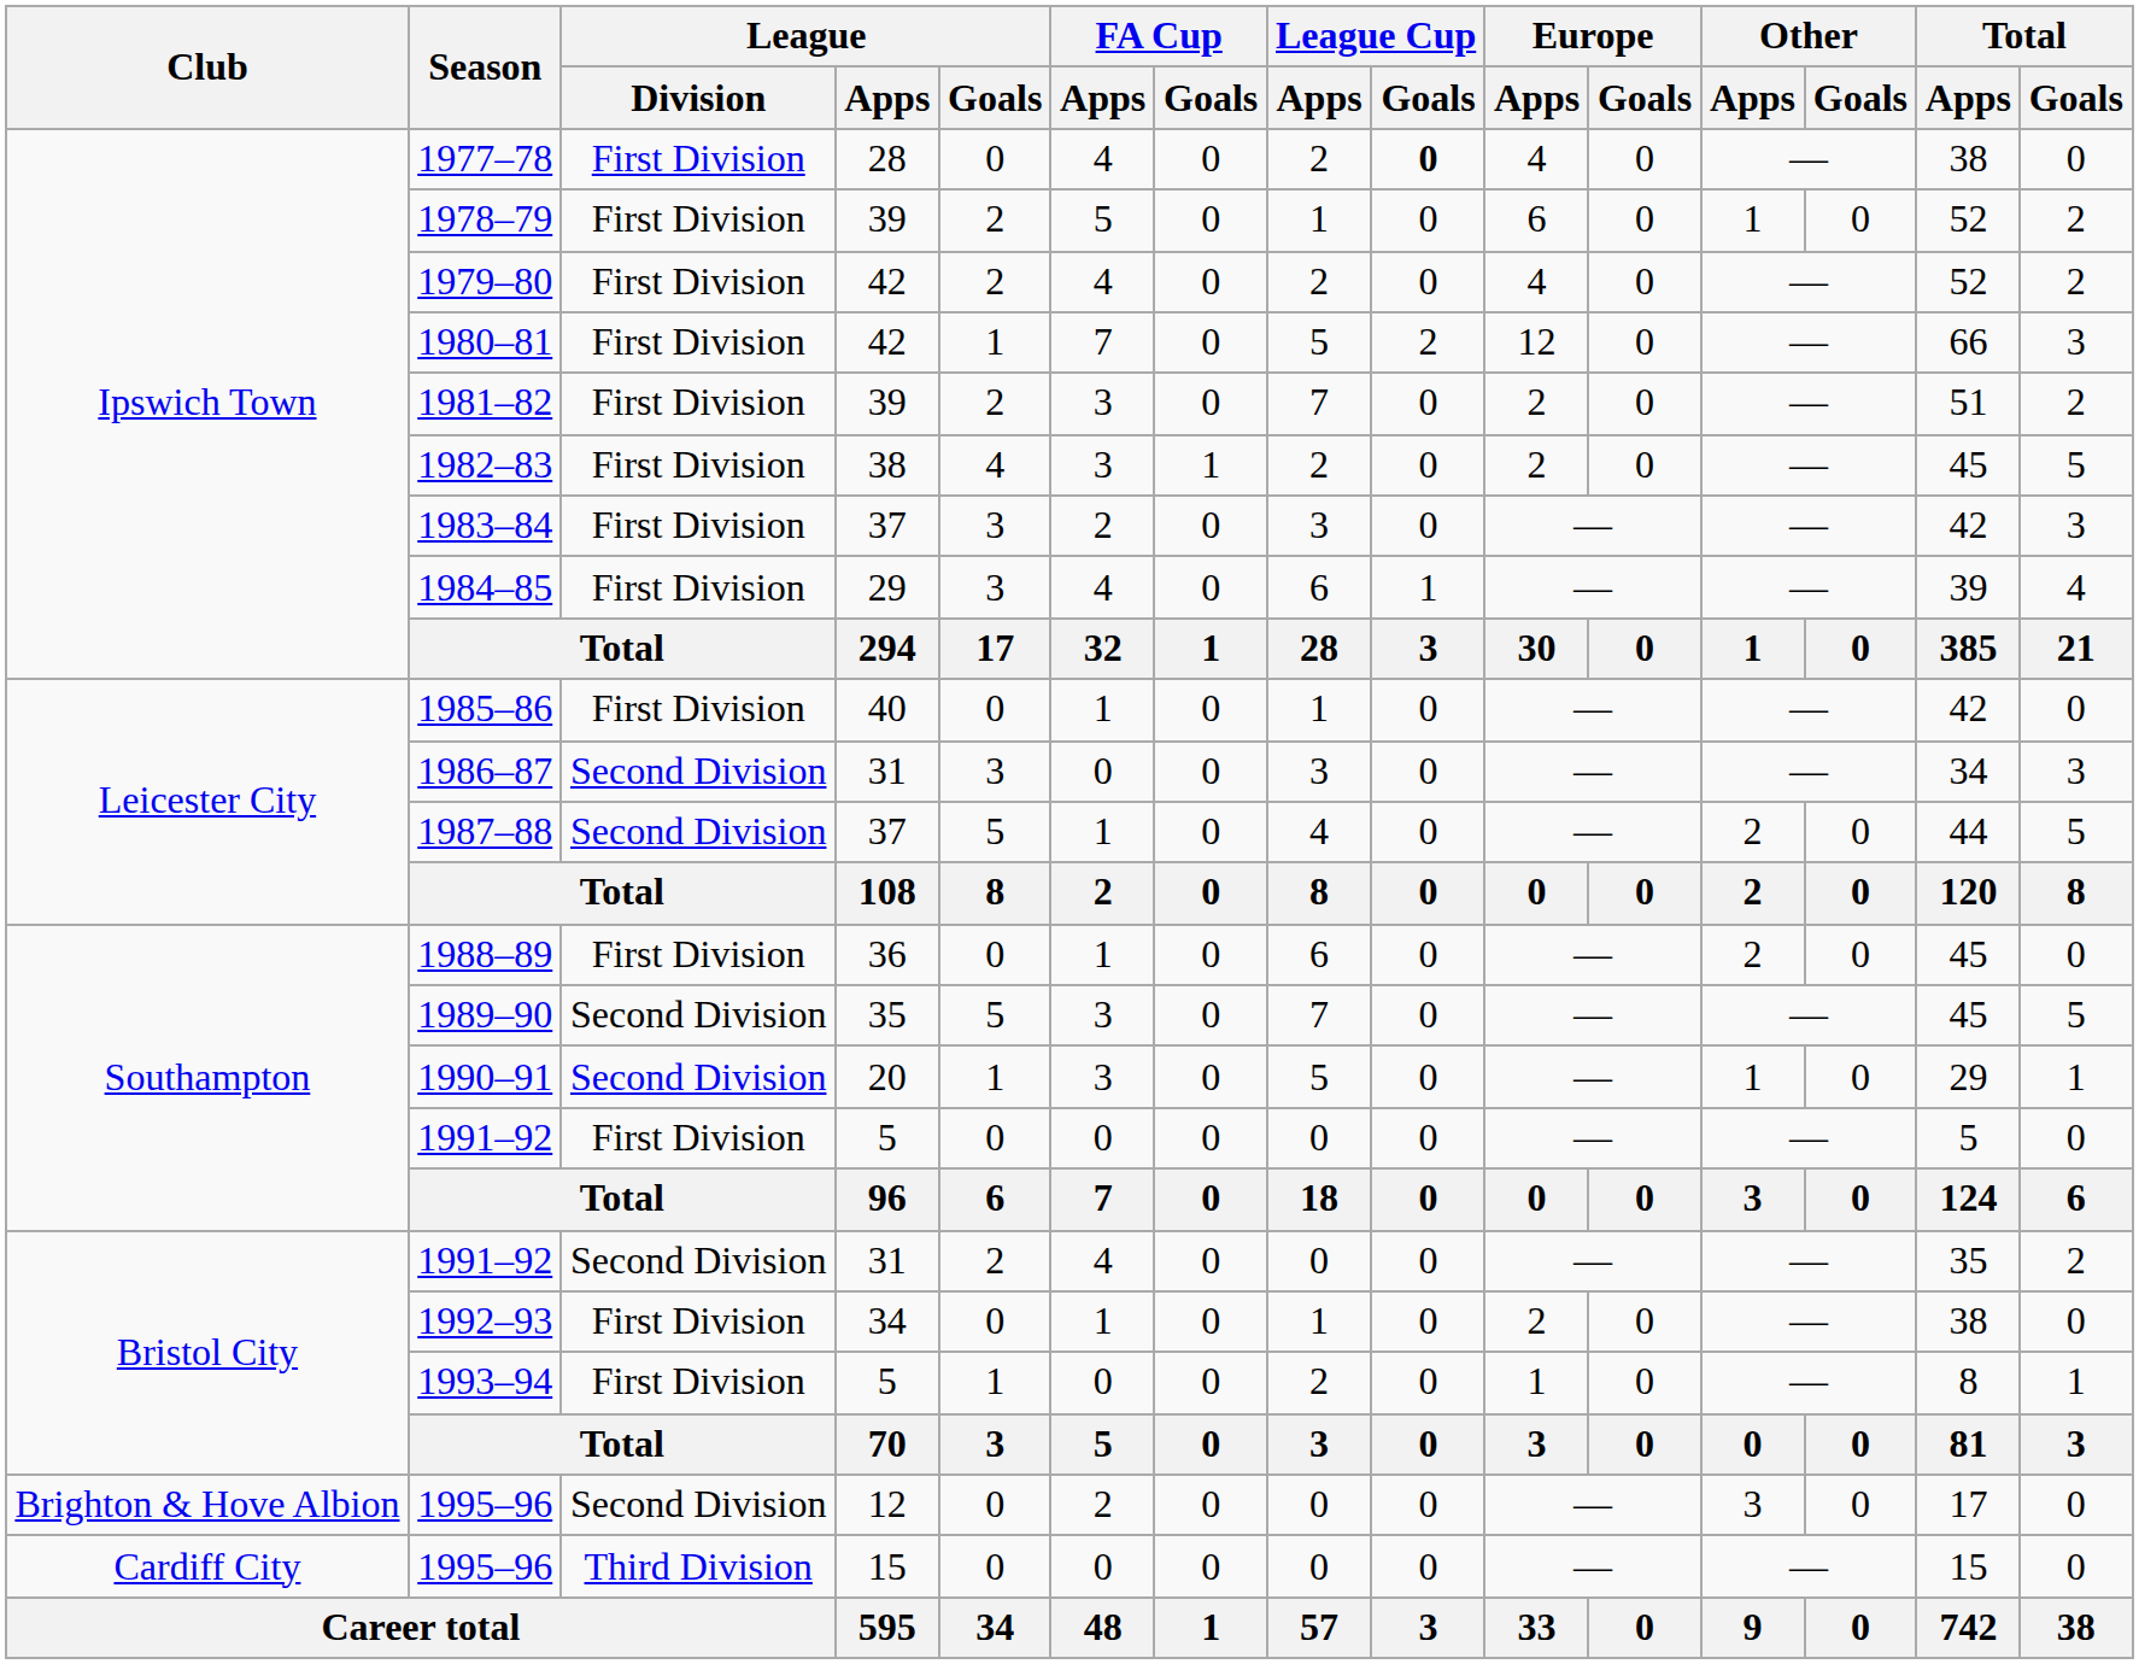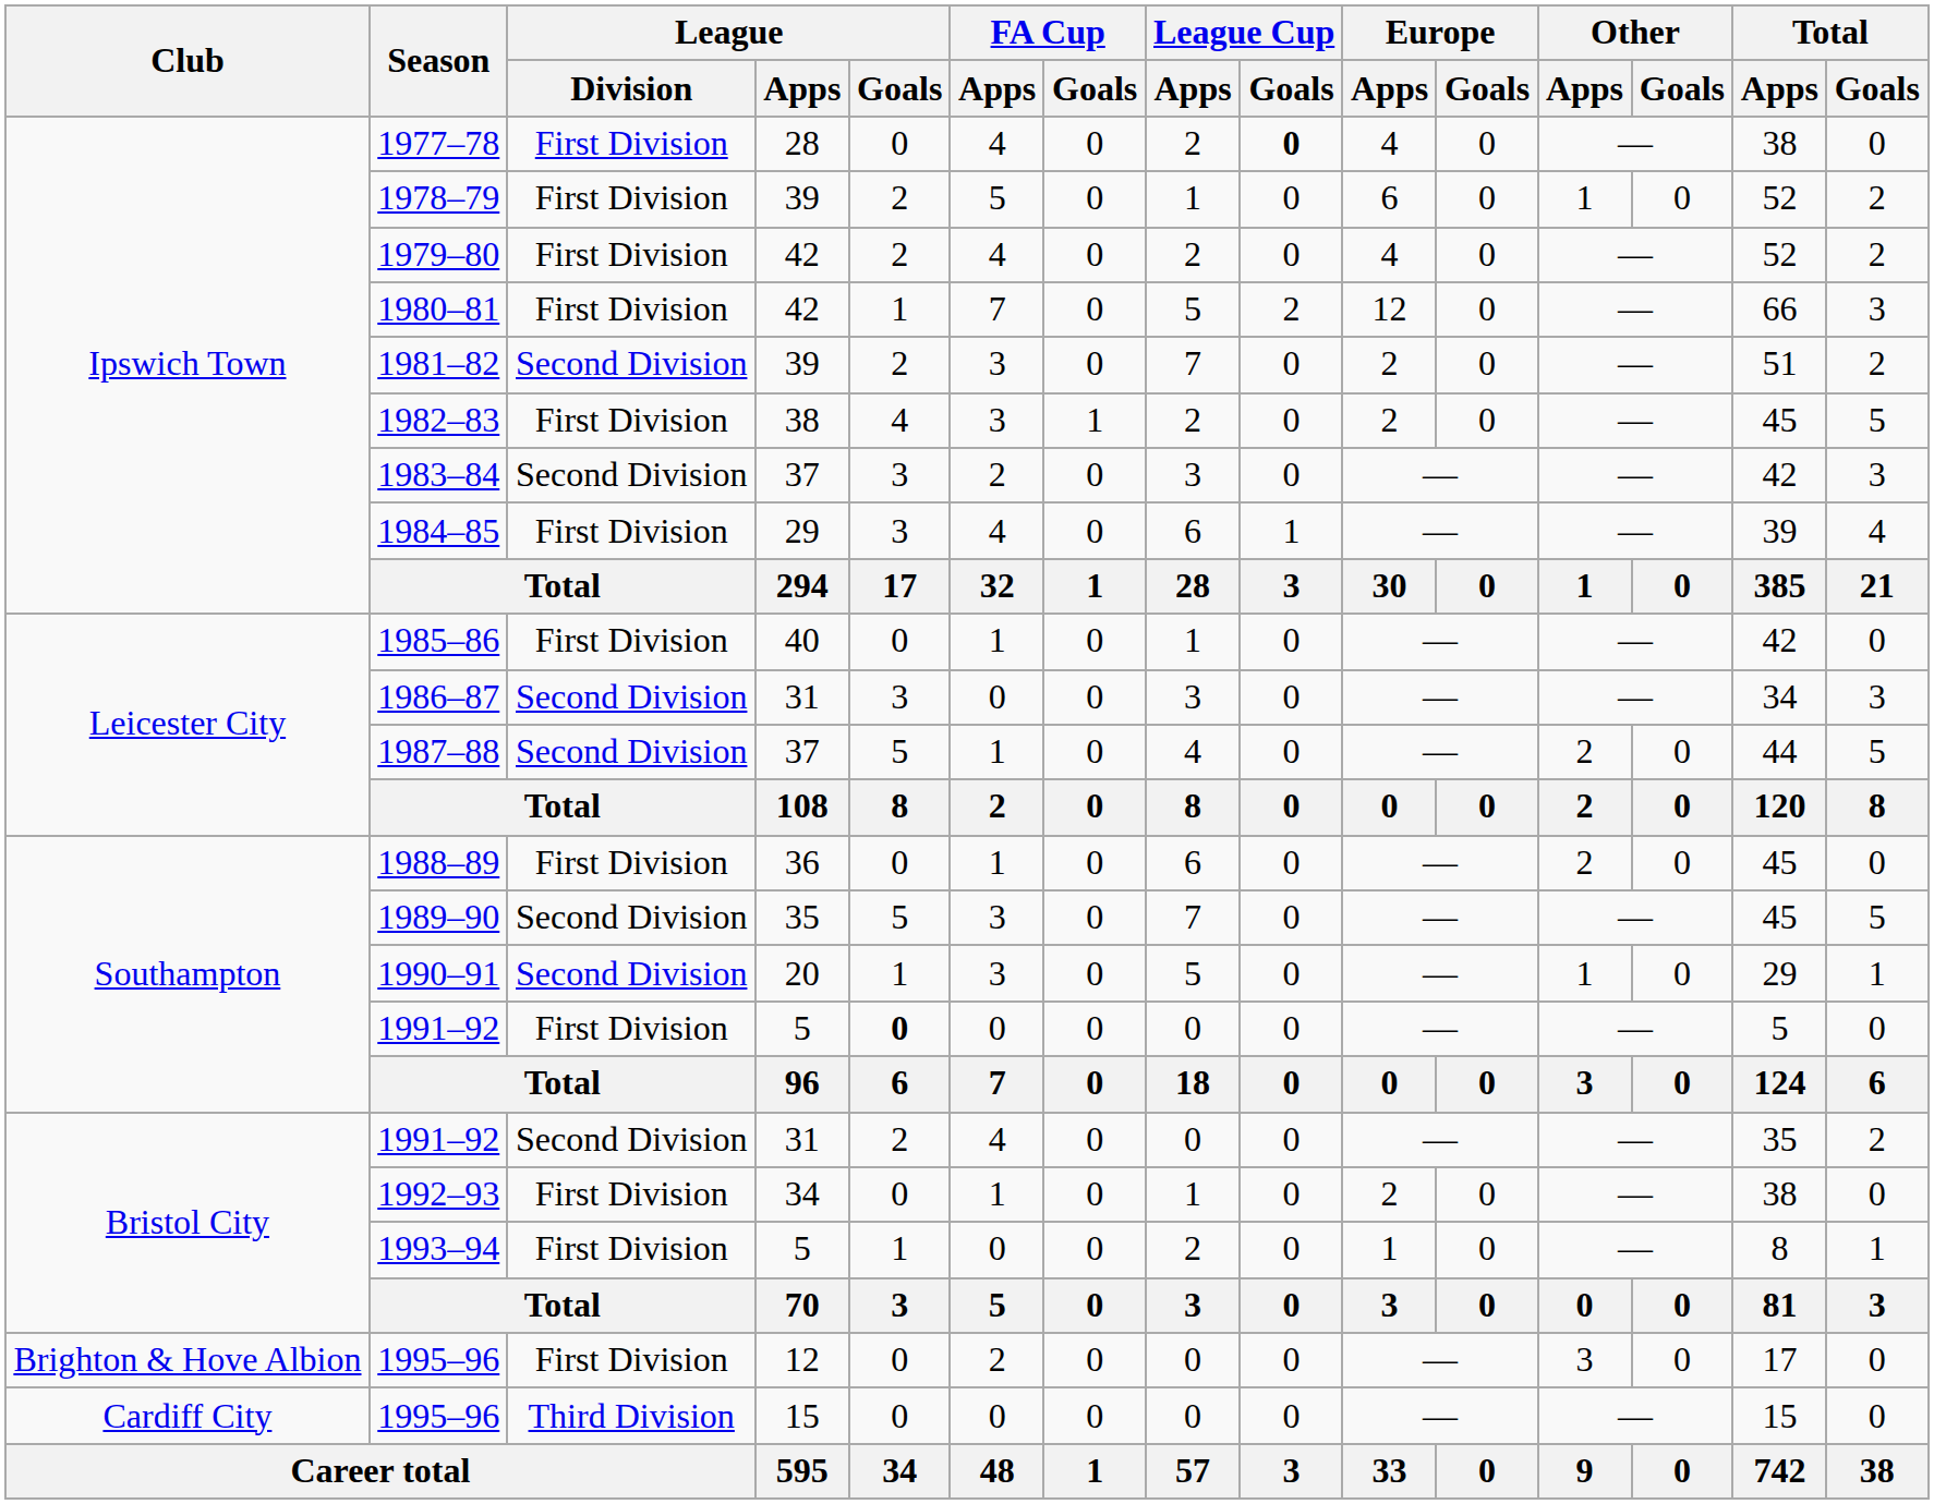1981–82 | League / Division: First Division -> Second Division
1983–84 | League / Division: First Division -> Second Division
Southampton / 1991–92 | League / Goals: normal -> bold
Brighton & Hove Albion / 1995–96 | League / Division: Second Division -> First Division
